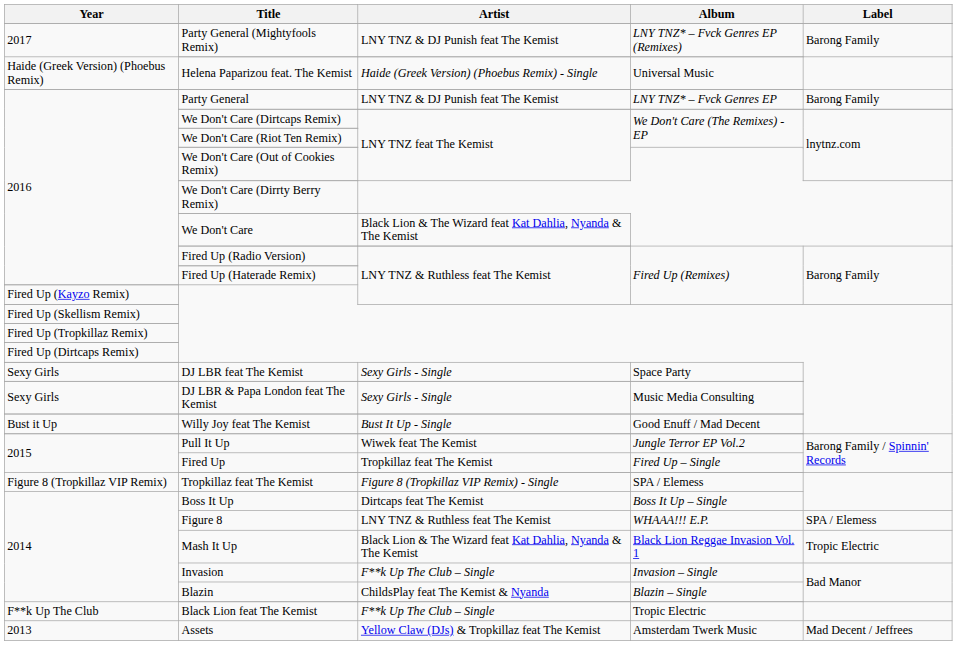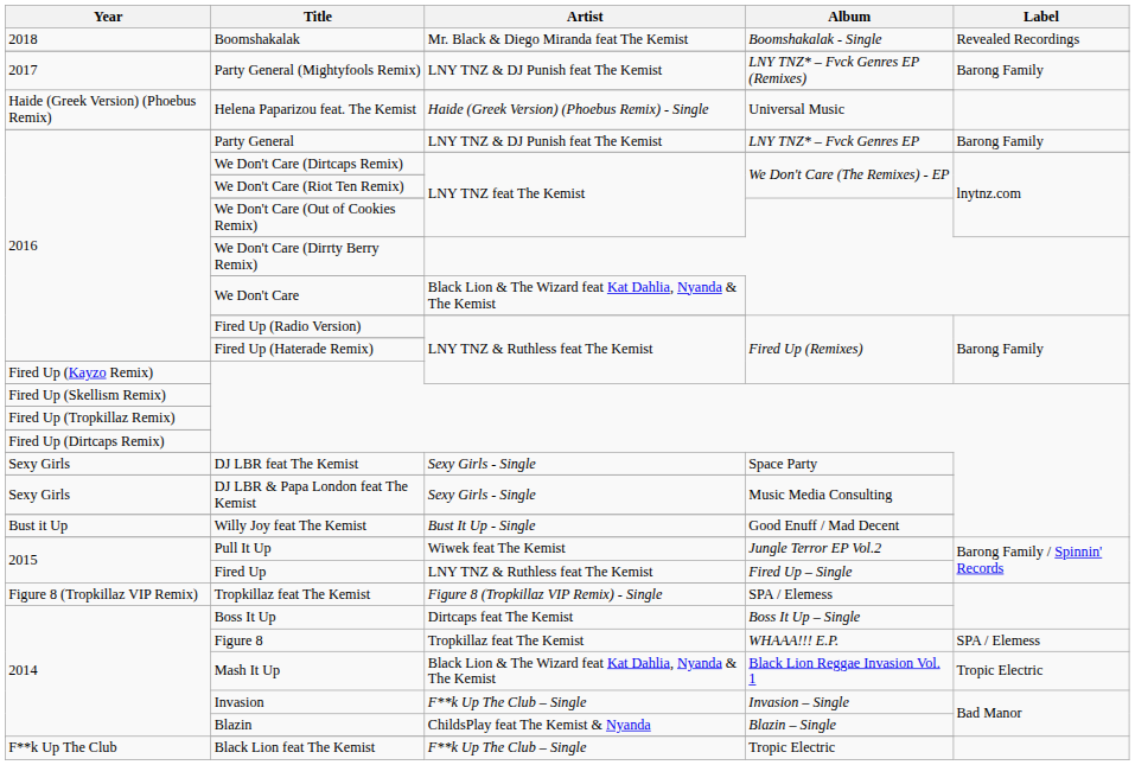+ row: 2018 | Boomshakalak | Mr. Black & Diego Miranda feat The Kemist | Boomshakalak - Single | Revealed Recordings
Fired Up | Artist: Tropkillaz feat The Kemist -> LNY TNZ & Ruthless feat The Kemist
Figure 8 | Artist: LNY TNZ & Ruthless feat The Kemist -> Tropkillaz feat The Kemist
- row: 2013 | Assets | Yellow Claw (DJs) & Tropkillaz feat The Kemist | Amsterdam Twerk Music | Mad Decent / Jeffrees
